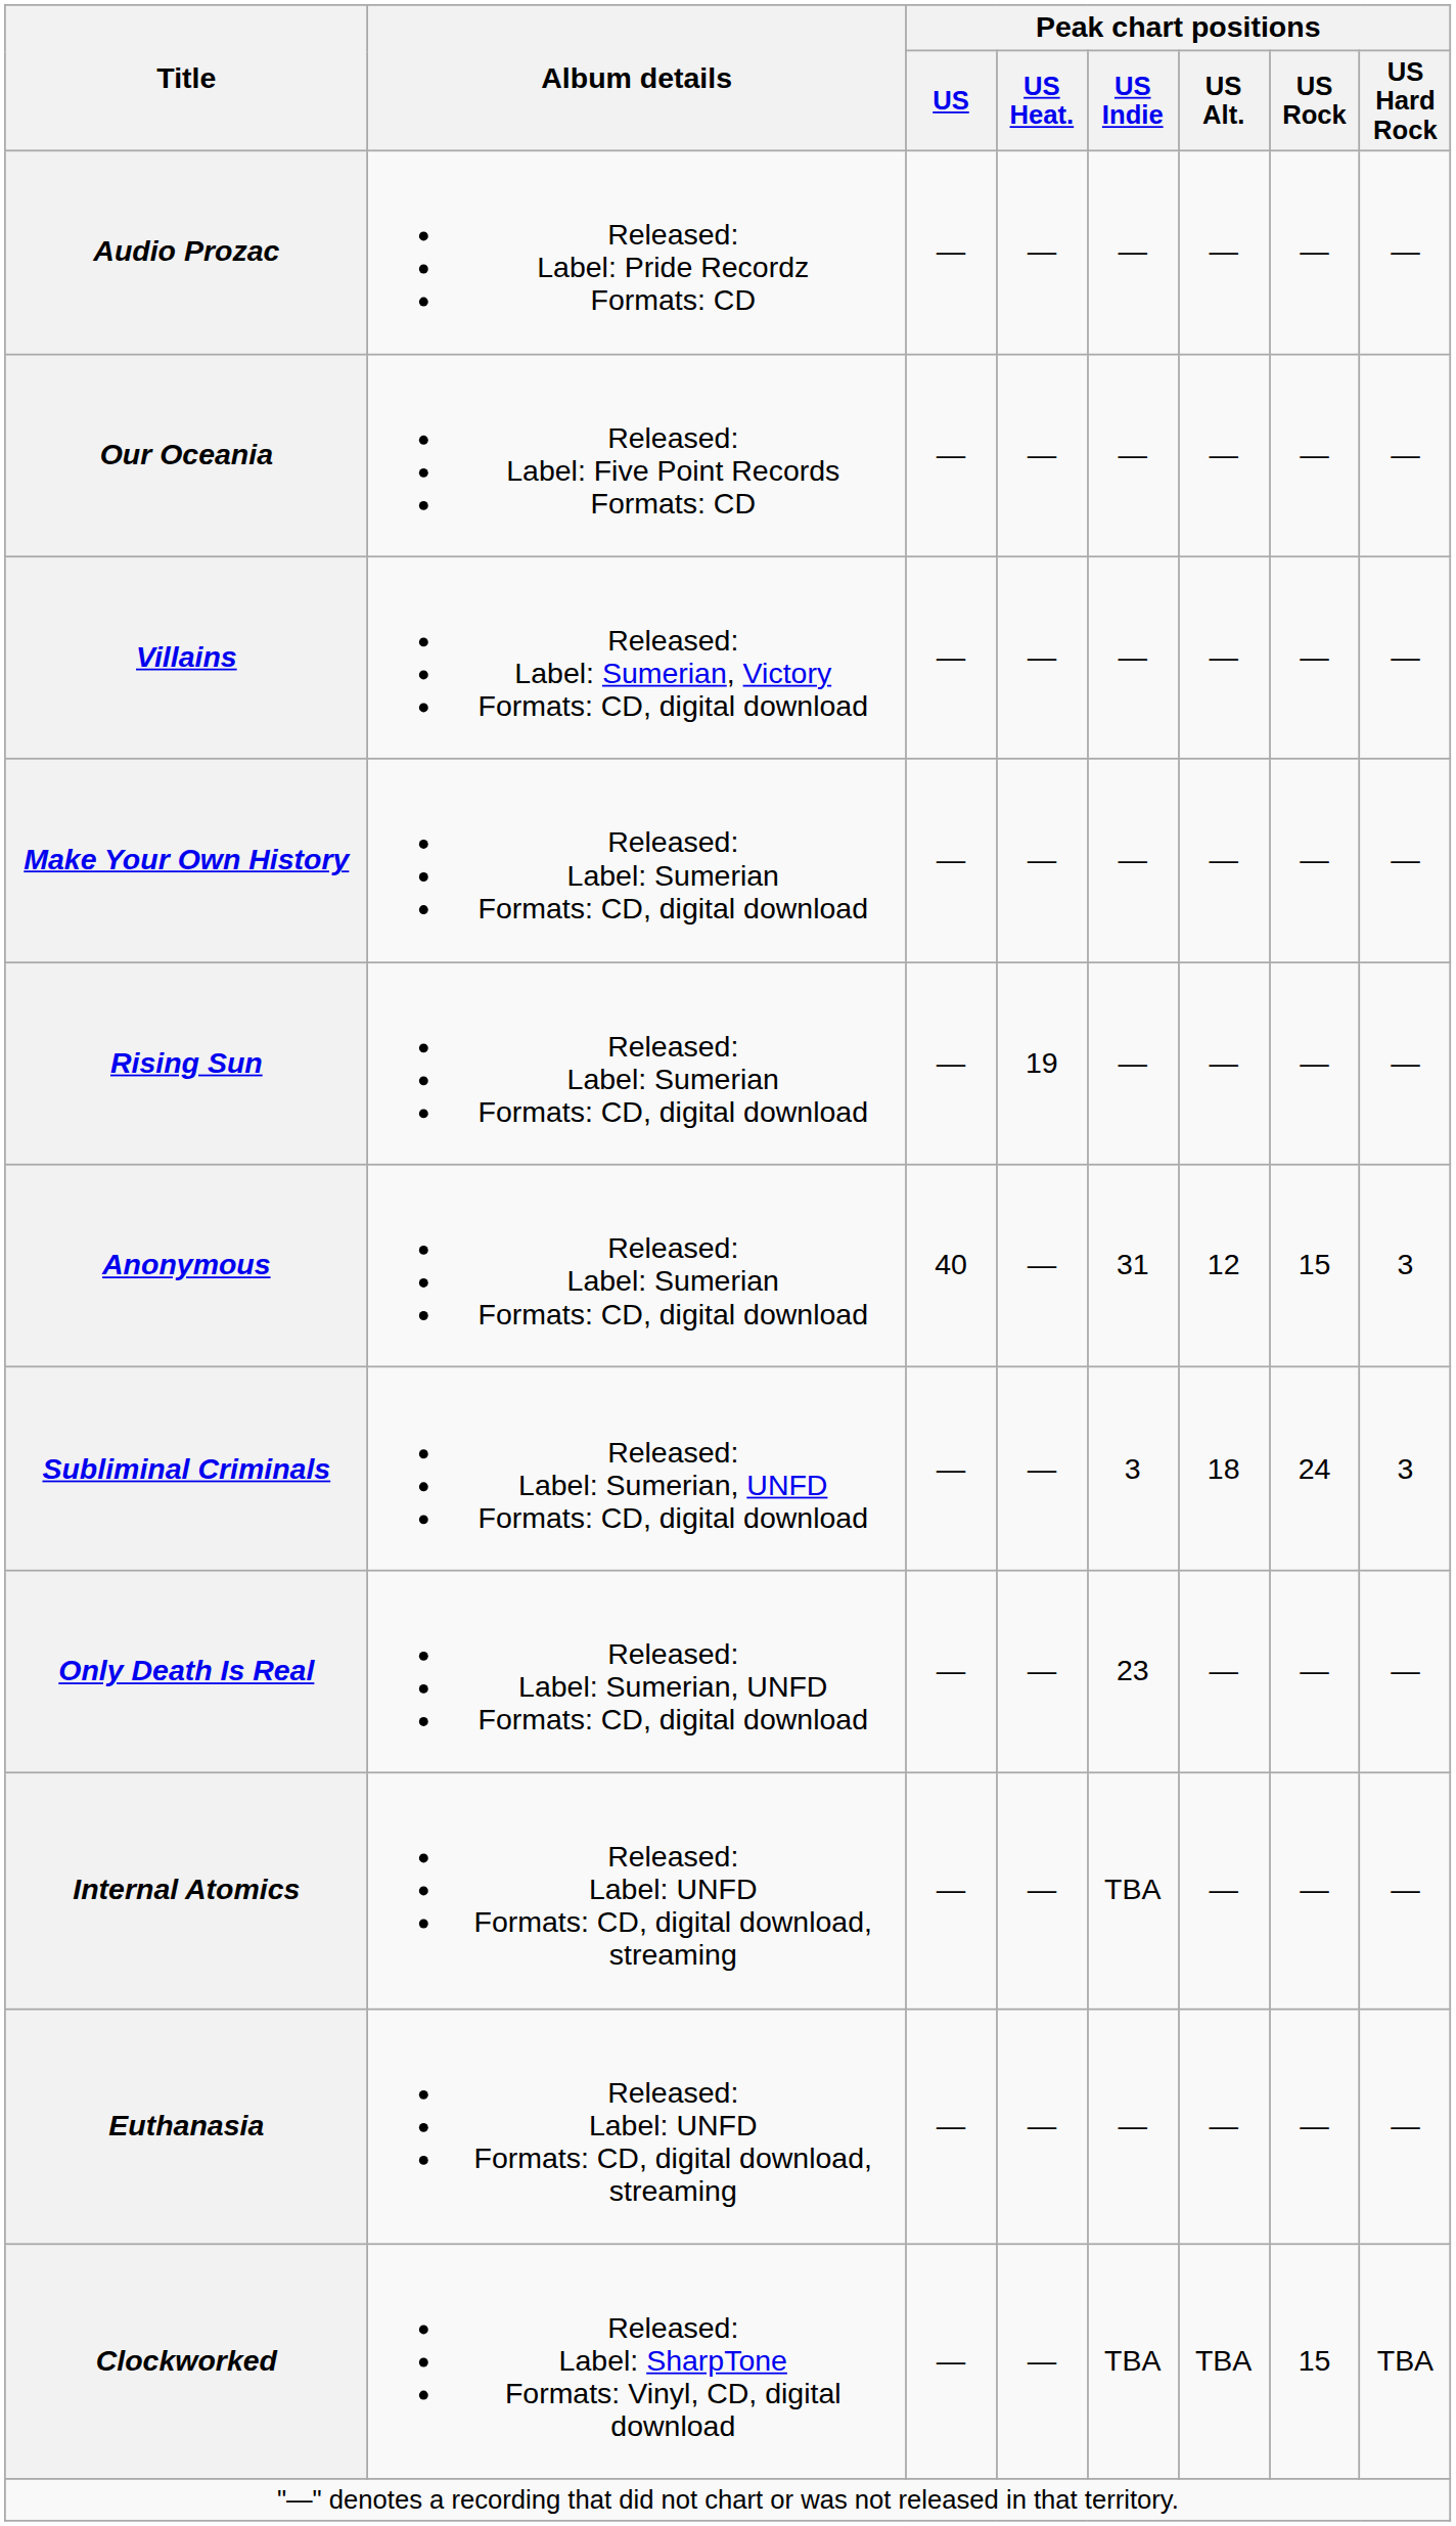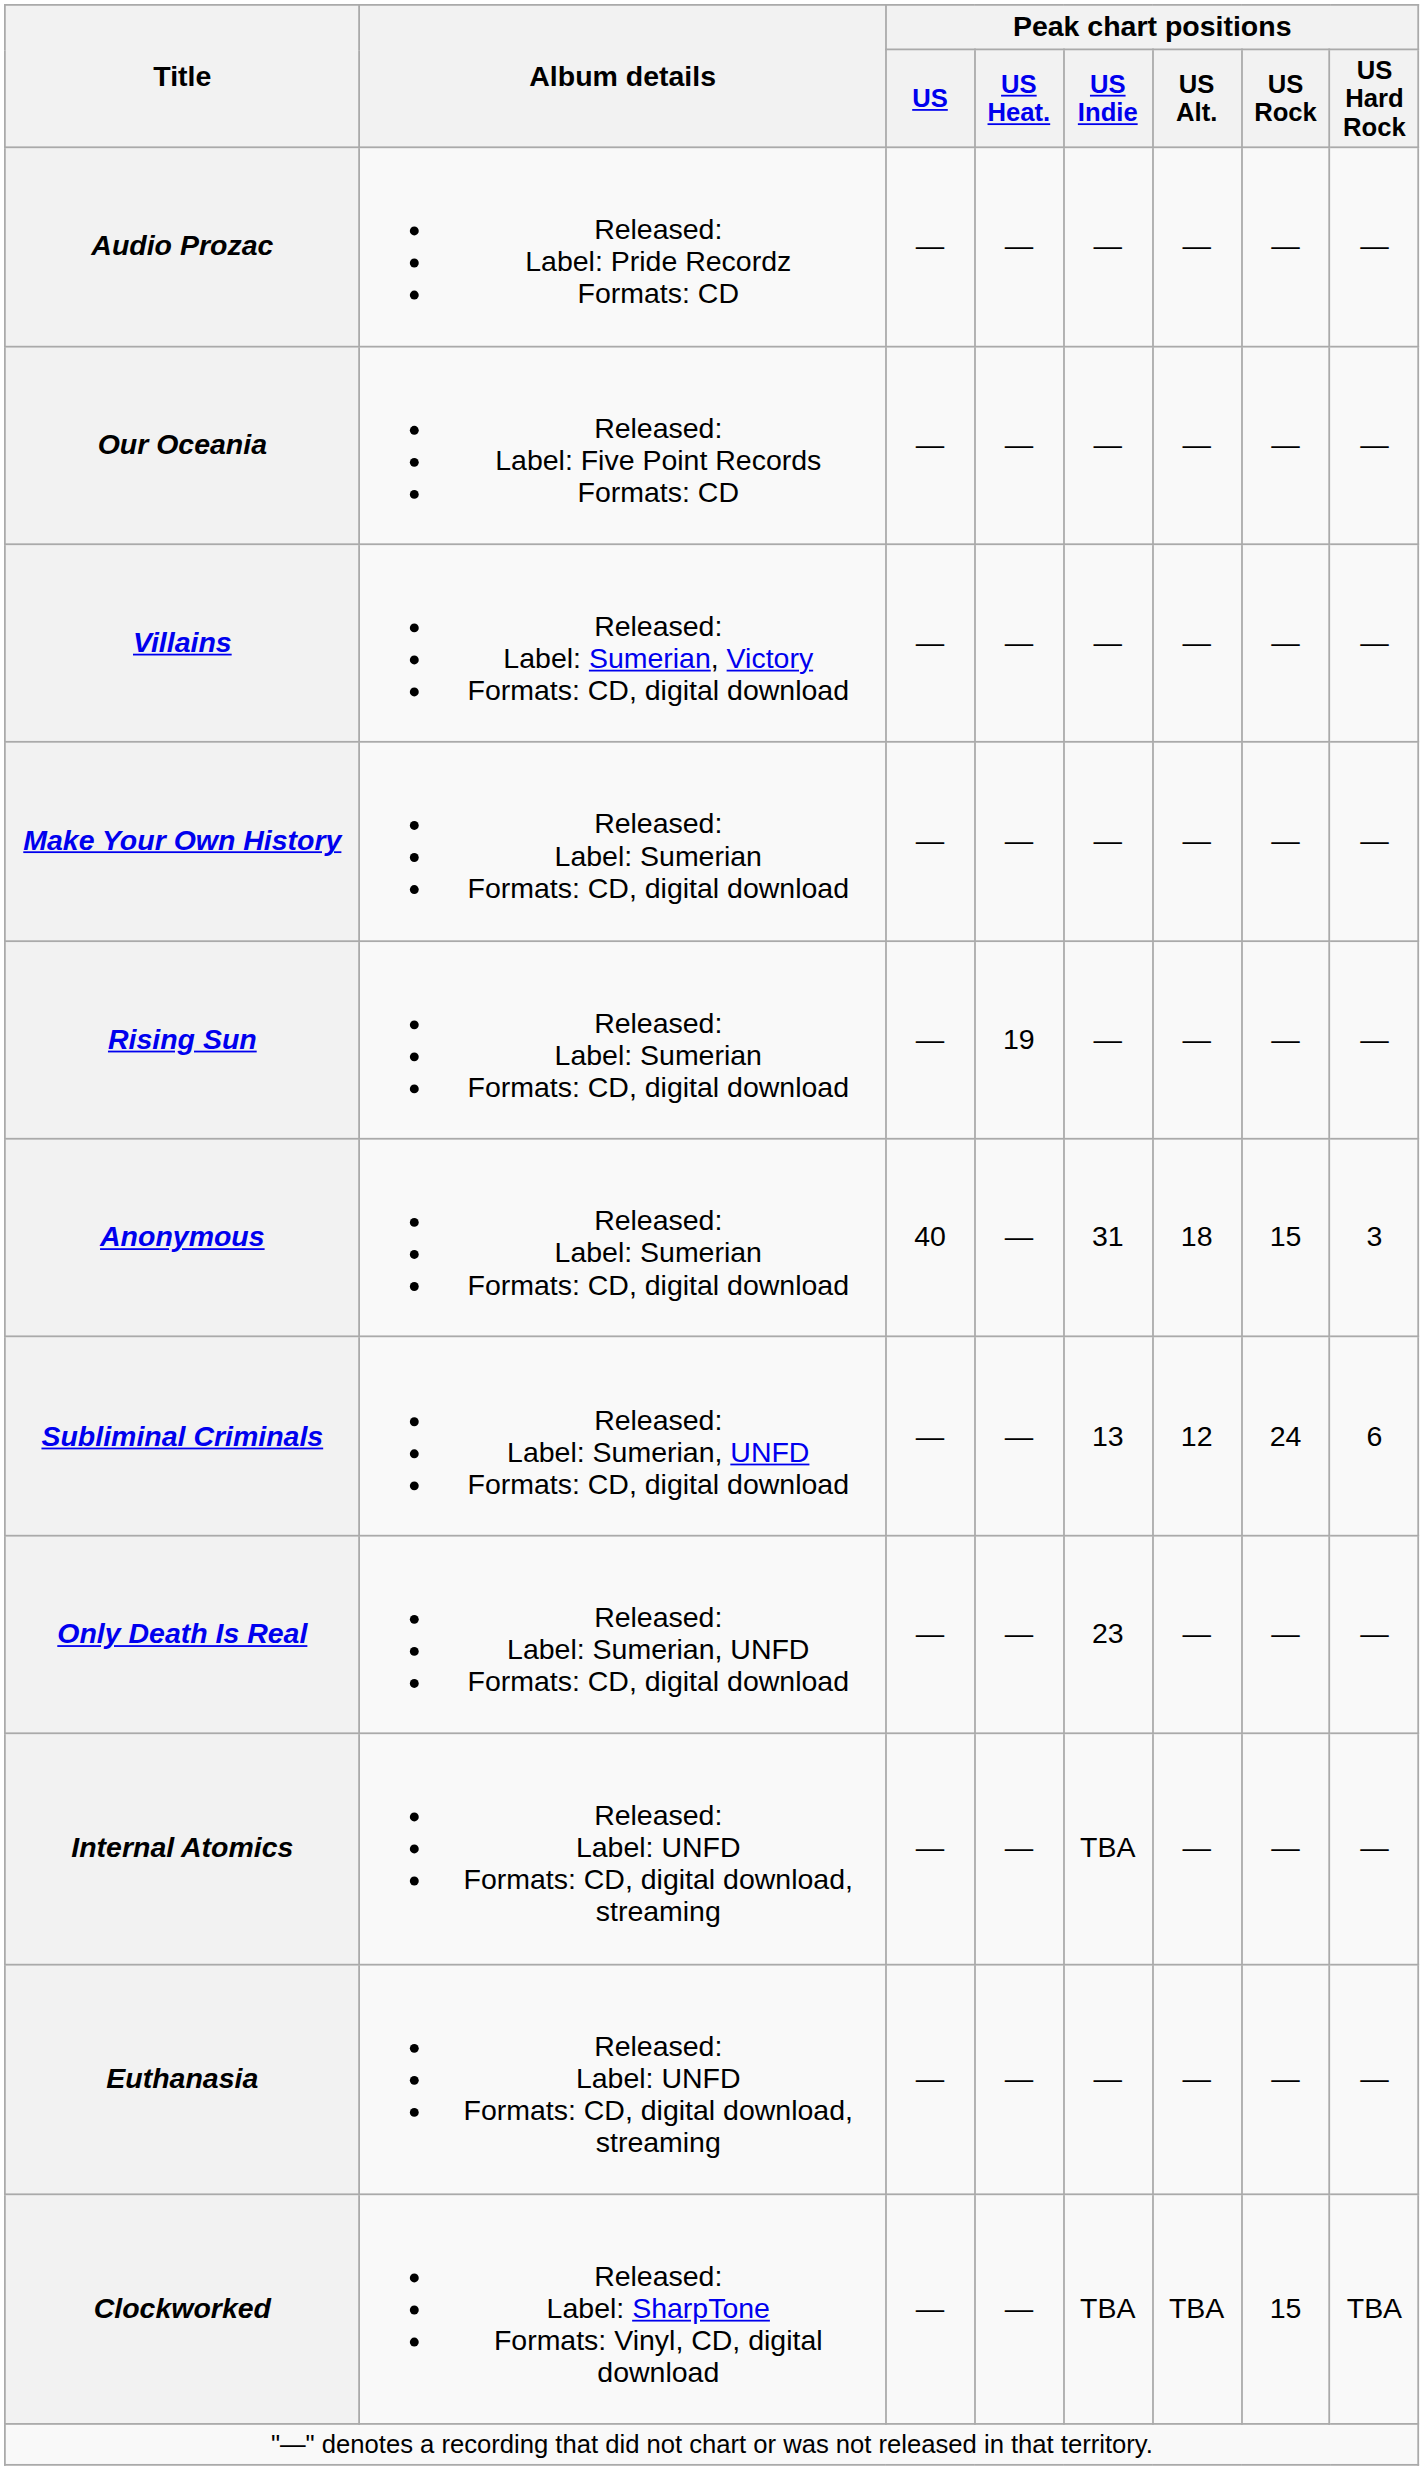Anonymous | Peak chart positions / US Alt.: 12 -> 18
Subliminal Criminals | Peak chart positions / US Indie: 3 -> 13
Subliminal Criminals | Peak chart positions / US Alt.: 18 -> 12
Subliminal Criminals | Peak chart positions / US Hard Rock: 3 -> 6
